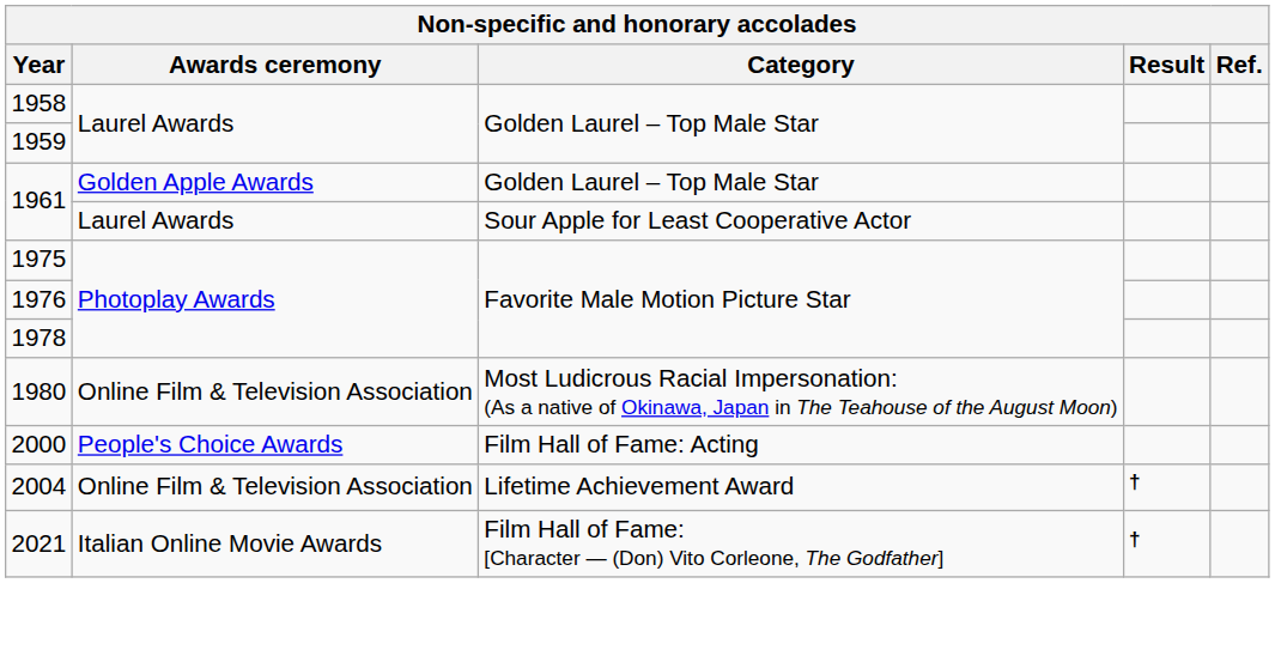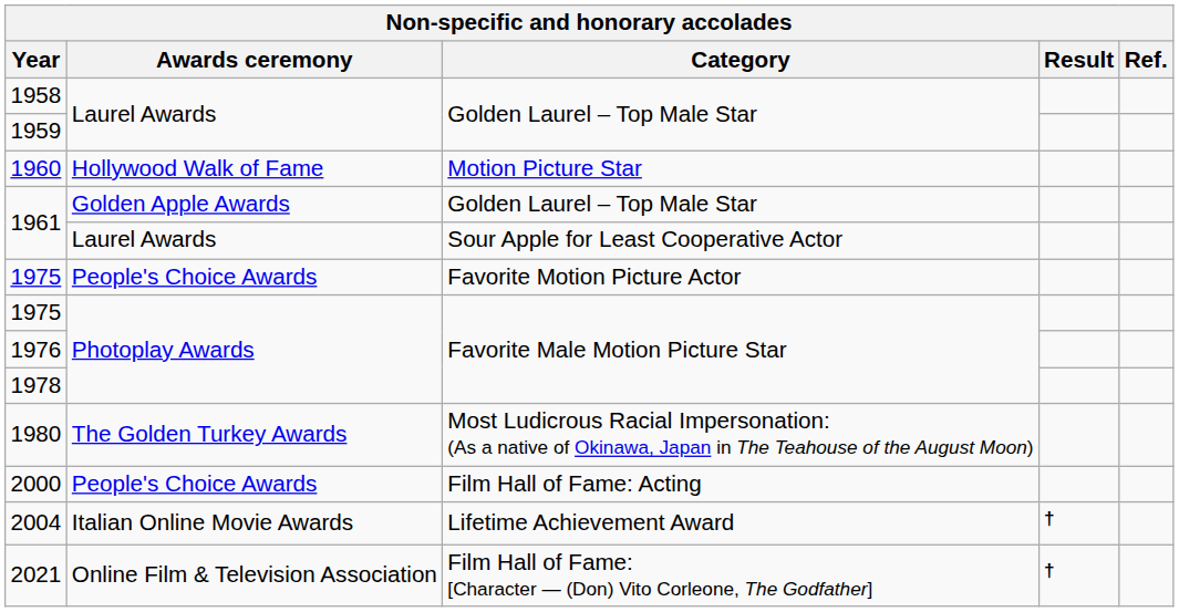+ row: 1960 | Hollywood Walk of Fame | Motion Picture Star
+ row: 1975 | People's Choice Awards | Favorite Motion Picture Actor
1980 | Awards ceremony: Online Film & Television Association -> The Golden Turkey Awards
2004 | Awards ceremony: Online Film & Television Association -> Italian Online Movie Awards
2021 | Awards ceremony: Italian Online Movie Awards -> Online Film & Television Association
